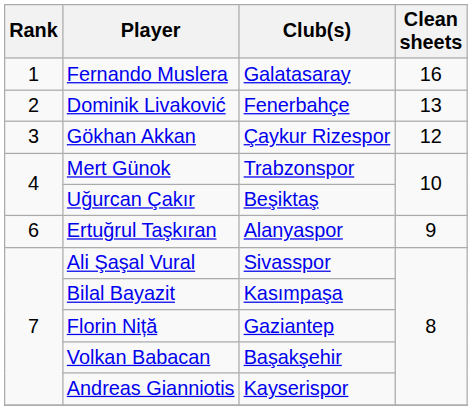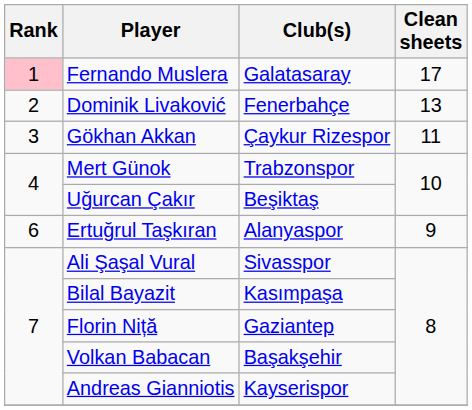Fernando Muslera | Rank: no background -> pink background
Fernando Muslera | Clean sheets: 16 -> 17
Gökhan Akkan | Clean sheets: 12 -> 11
